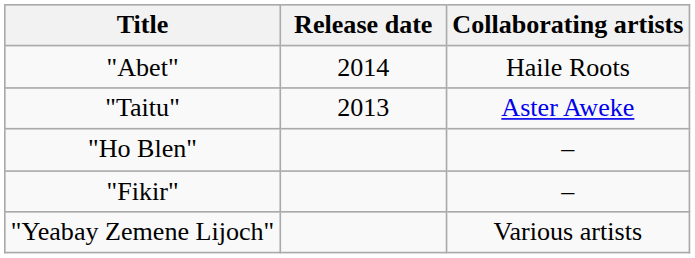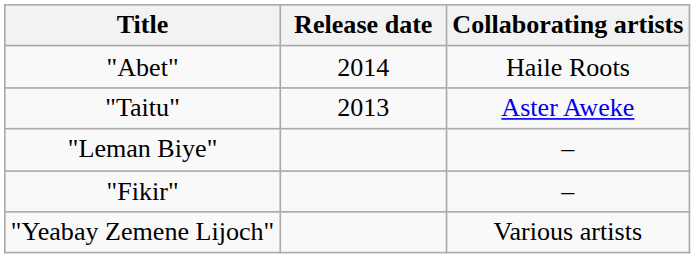+ row: "Leman Biye" | –
- row: "Ho Blen" | –
